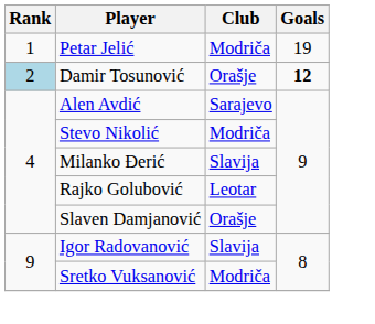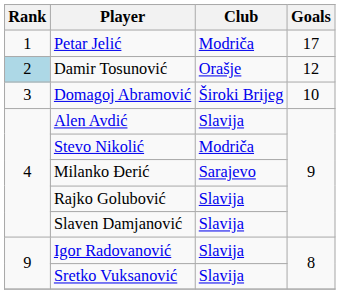Petar Jelić | Goals: 19 -> 17
Damir Tosunović | Goals: bold -> normal
+ row: 3 | Domagoj Abramović | Široki Brijeg | 10
Alen Avdić | Club: Sarajevo -> Slavija
Milanko Đerić | Club: Slavija -> Sarajevo
Rajko Golubović | Club: Leotar -> Slavija
Slaven Damjanović | Club: Orašje -> Slavija
Sretko Vuksanović | Club: Modriča -> Slavija
